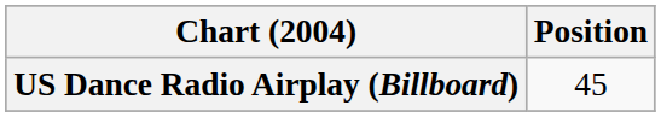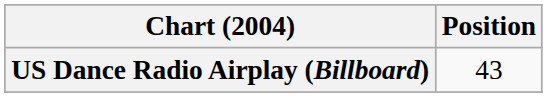US Dance Radio Airplay (Billboard) | Position: 45 -> 43
